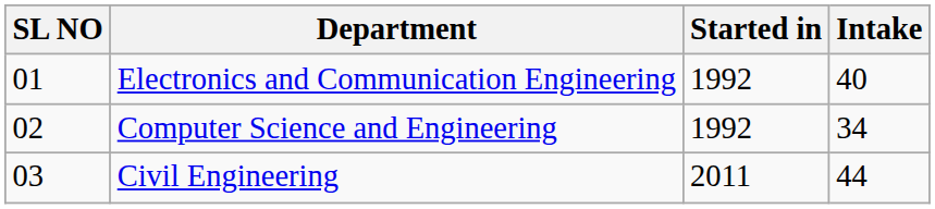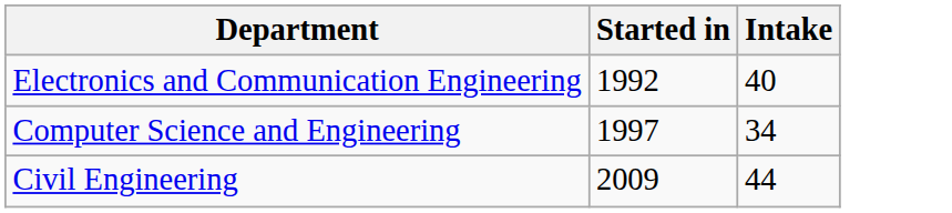- column: SL NO | 01 | 02 | 03
Computer Science and Engineering | Started in: 1992 -> 1997
Civil Engineering | Started in: 2011 -> 2009
